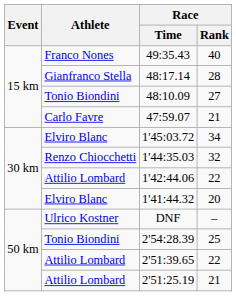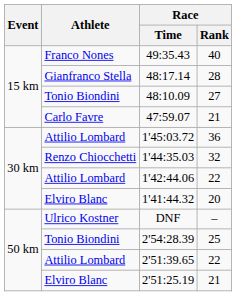1'45:03.72 | Athlete: Elviro Blanc -> Attilio Lombard
1'45:03.72 | Race / Rank: 34 -> 36
2'51:25.19 | Athlete: Attilio Lombard -> Elviro Blanc
